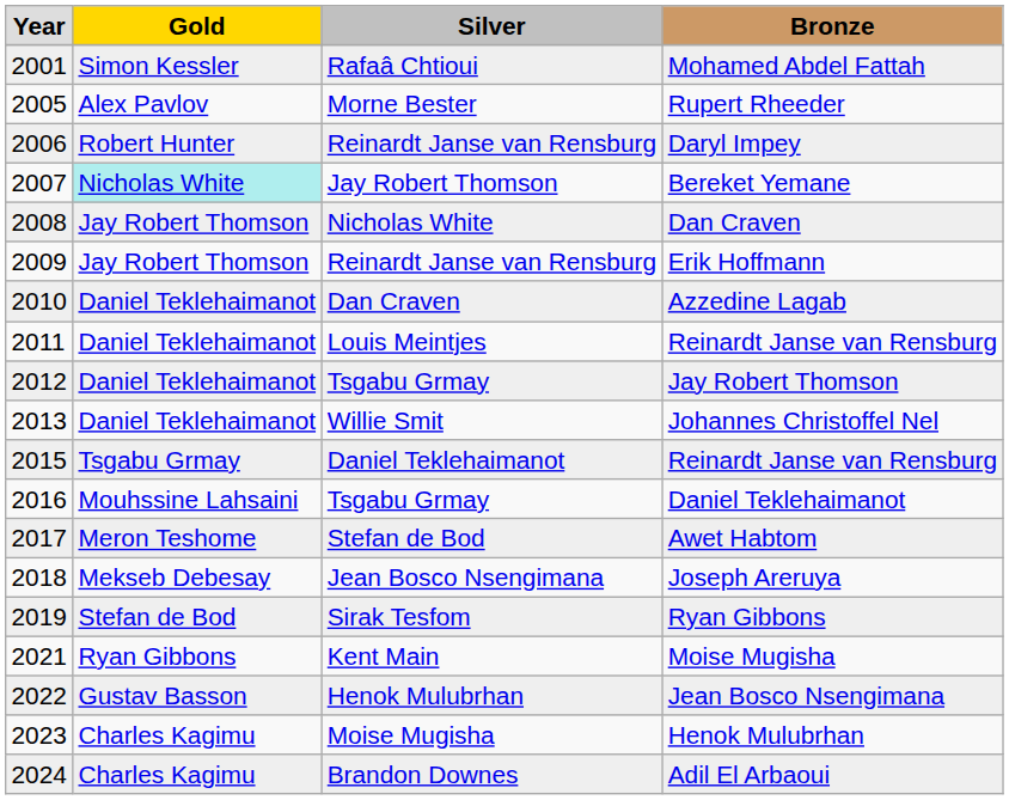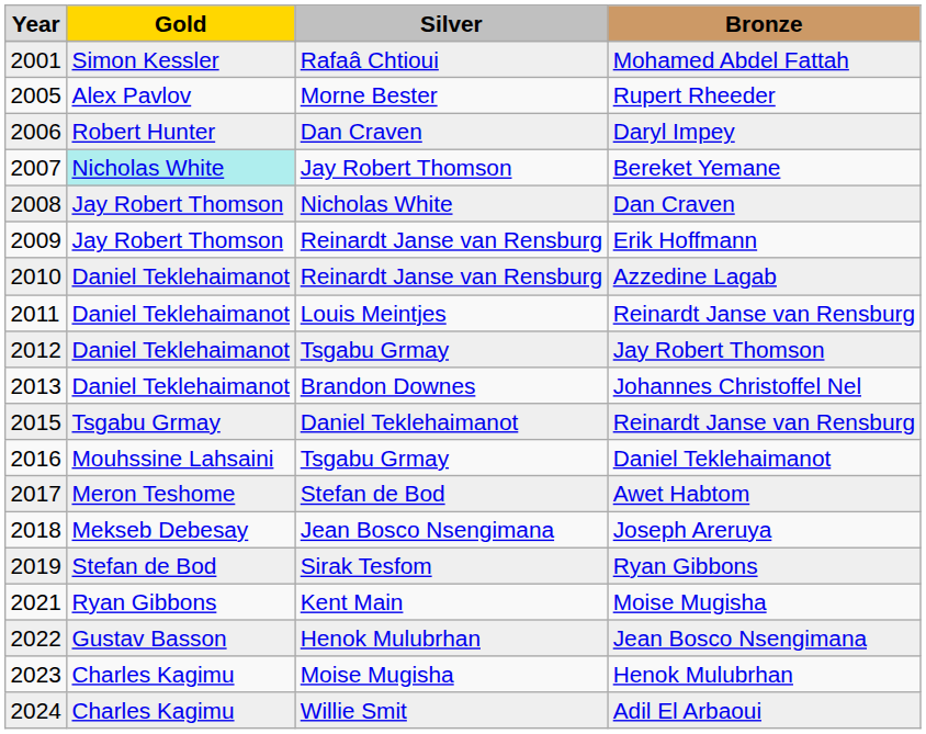Daryl Impey | column 3: Reinardt Janse van Rensburg -> Dan Craven
Azzedine Lagab | column 3: Dan Craven -> Reinardt Janse van Rensburg
Johannes Christoffel Nel | column 3: Willie Smit -> Brandon Downes
Adil El Arbaoui | column 3: Brandon Downes -> Willie Smit
